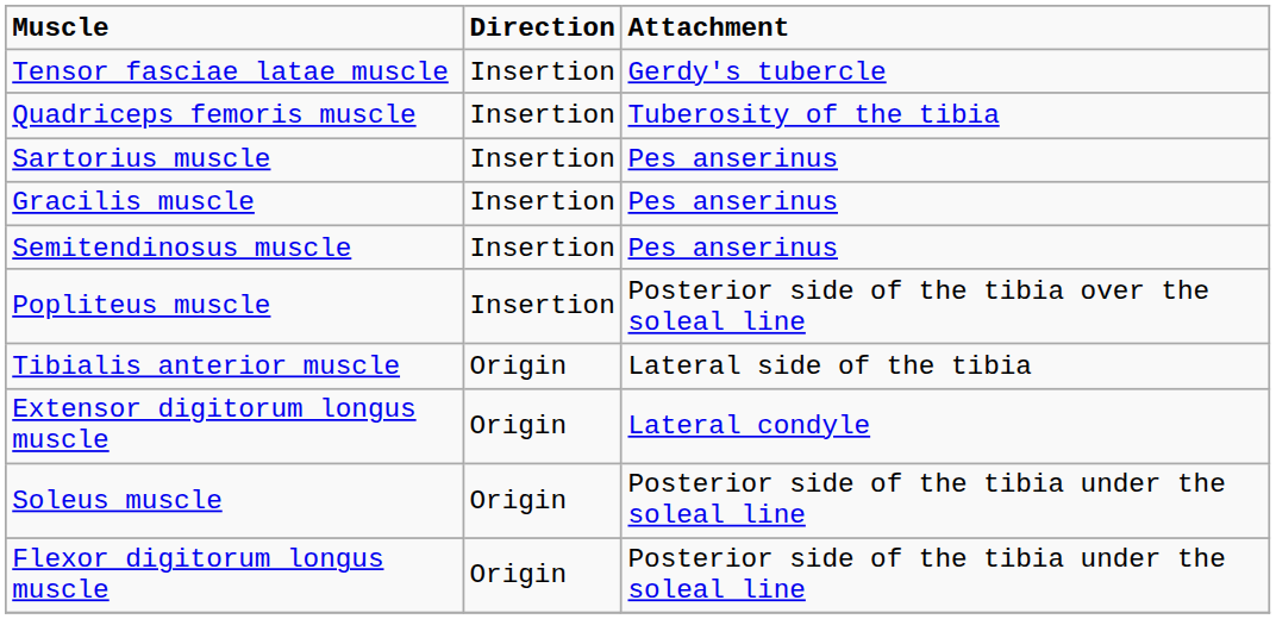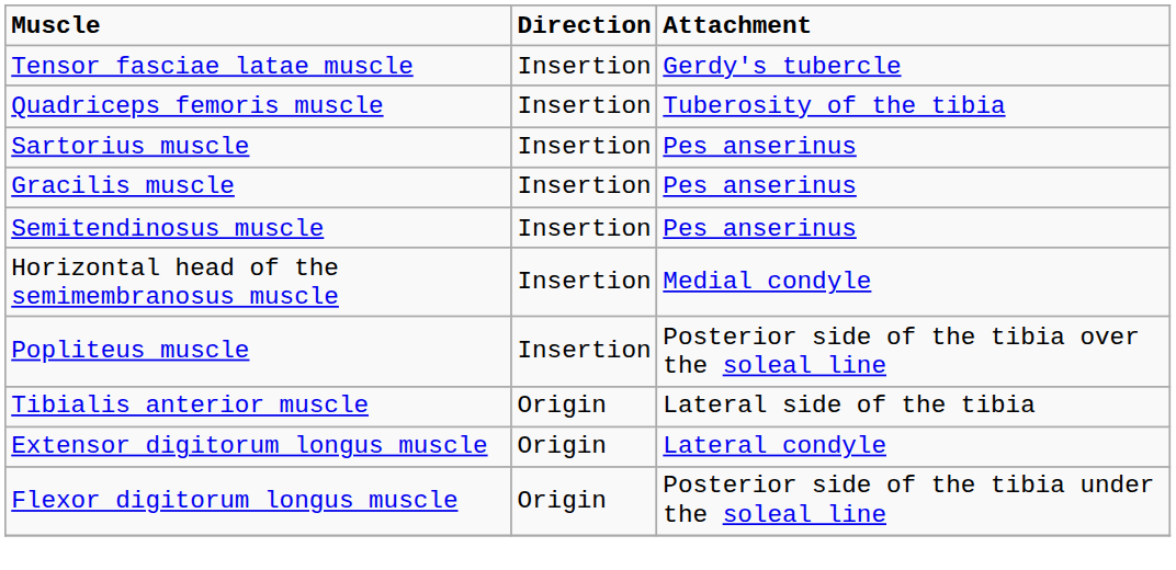+ row: Horizontal head of the semimembranosus muscle | Insertion | Medial condyle
- row: Soleus muscle | Origin | Posterior side of the tibia under the soleal line
